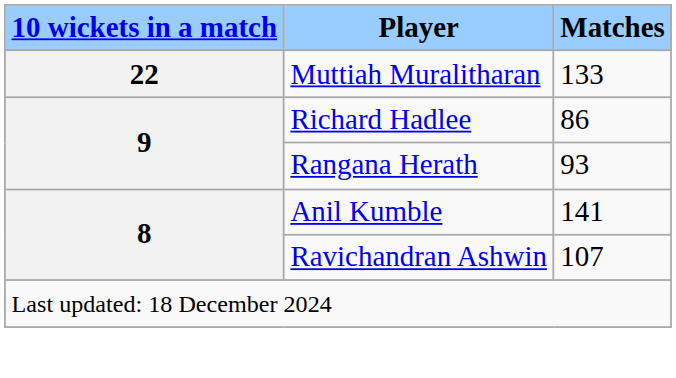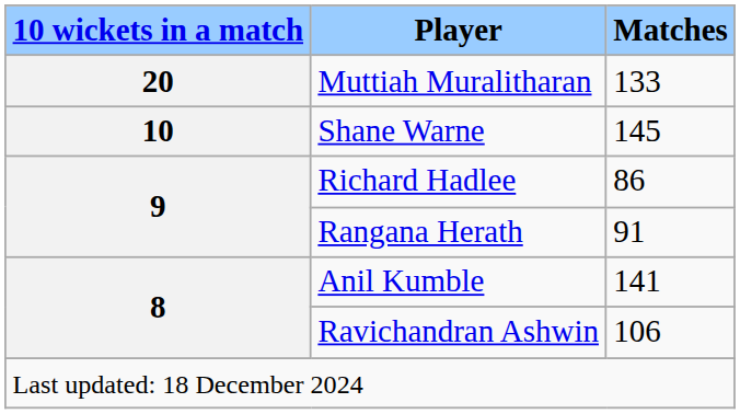Muttiah Muralitharan | 10 wickets in a match: 22 -> 20
+ row: 10 | Shane Warne | 145
Rangana Herath | Matches: 93 -> 91
Ravichandran Ashwin | Matches: 107 -> 106
